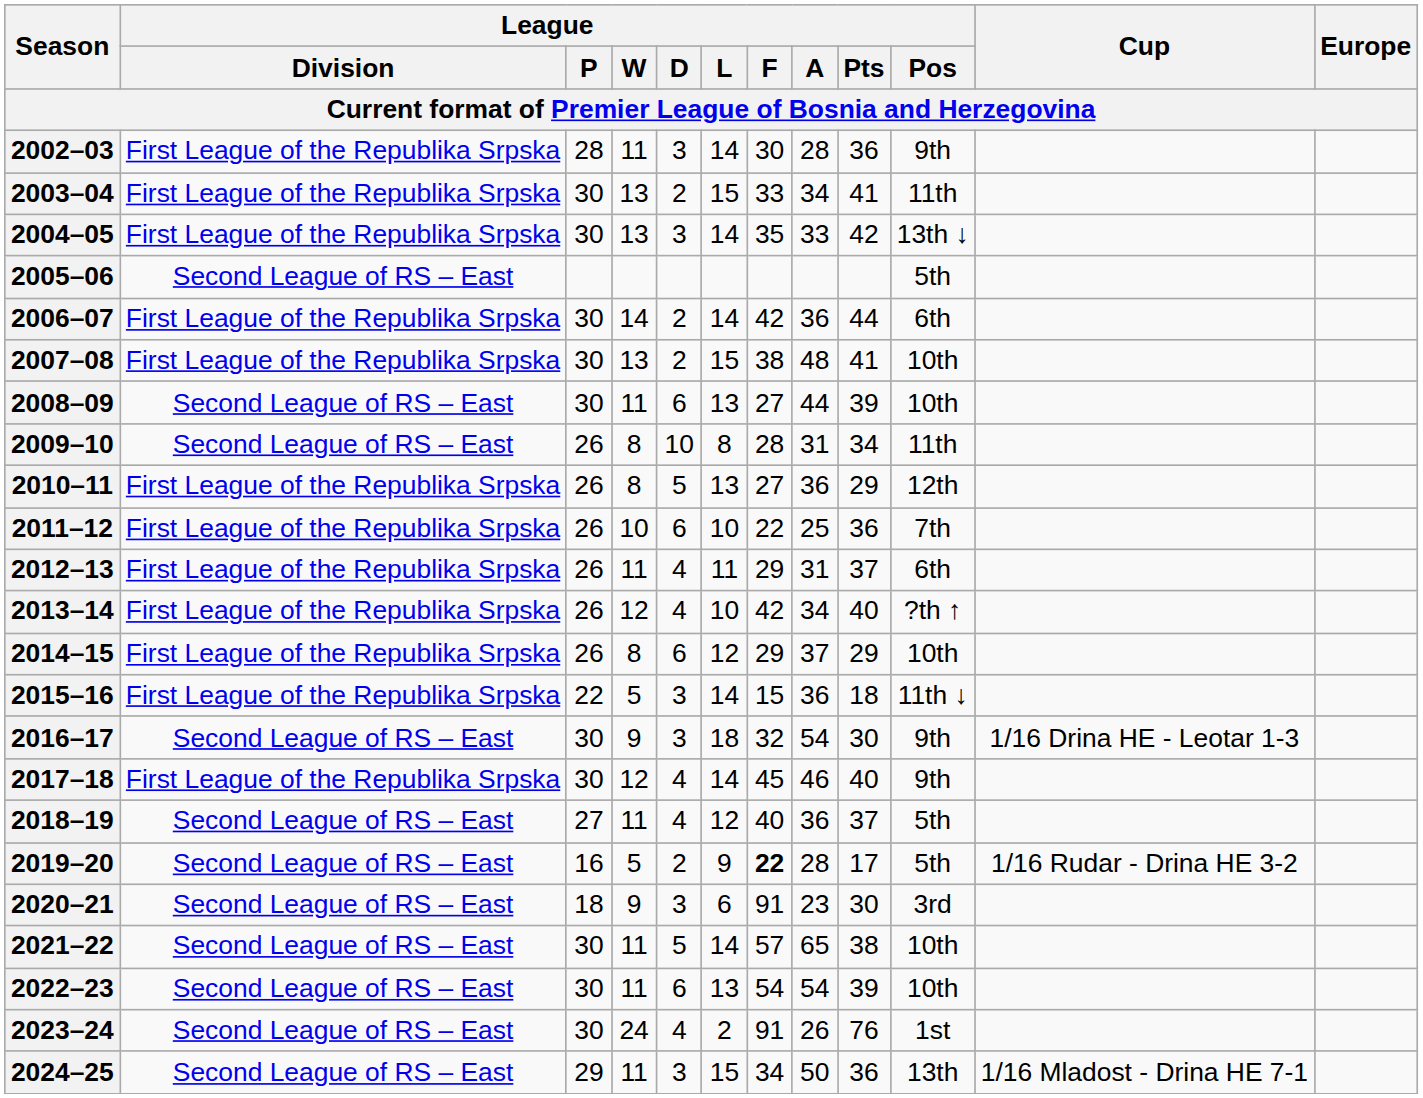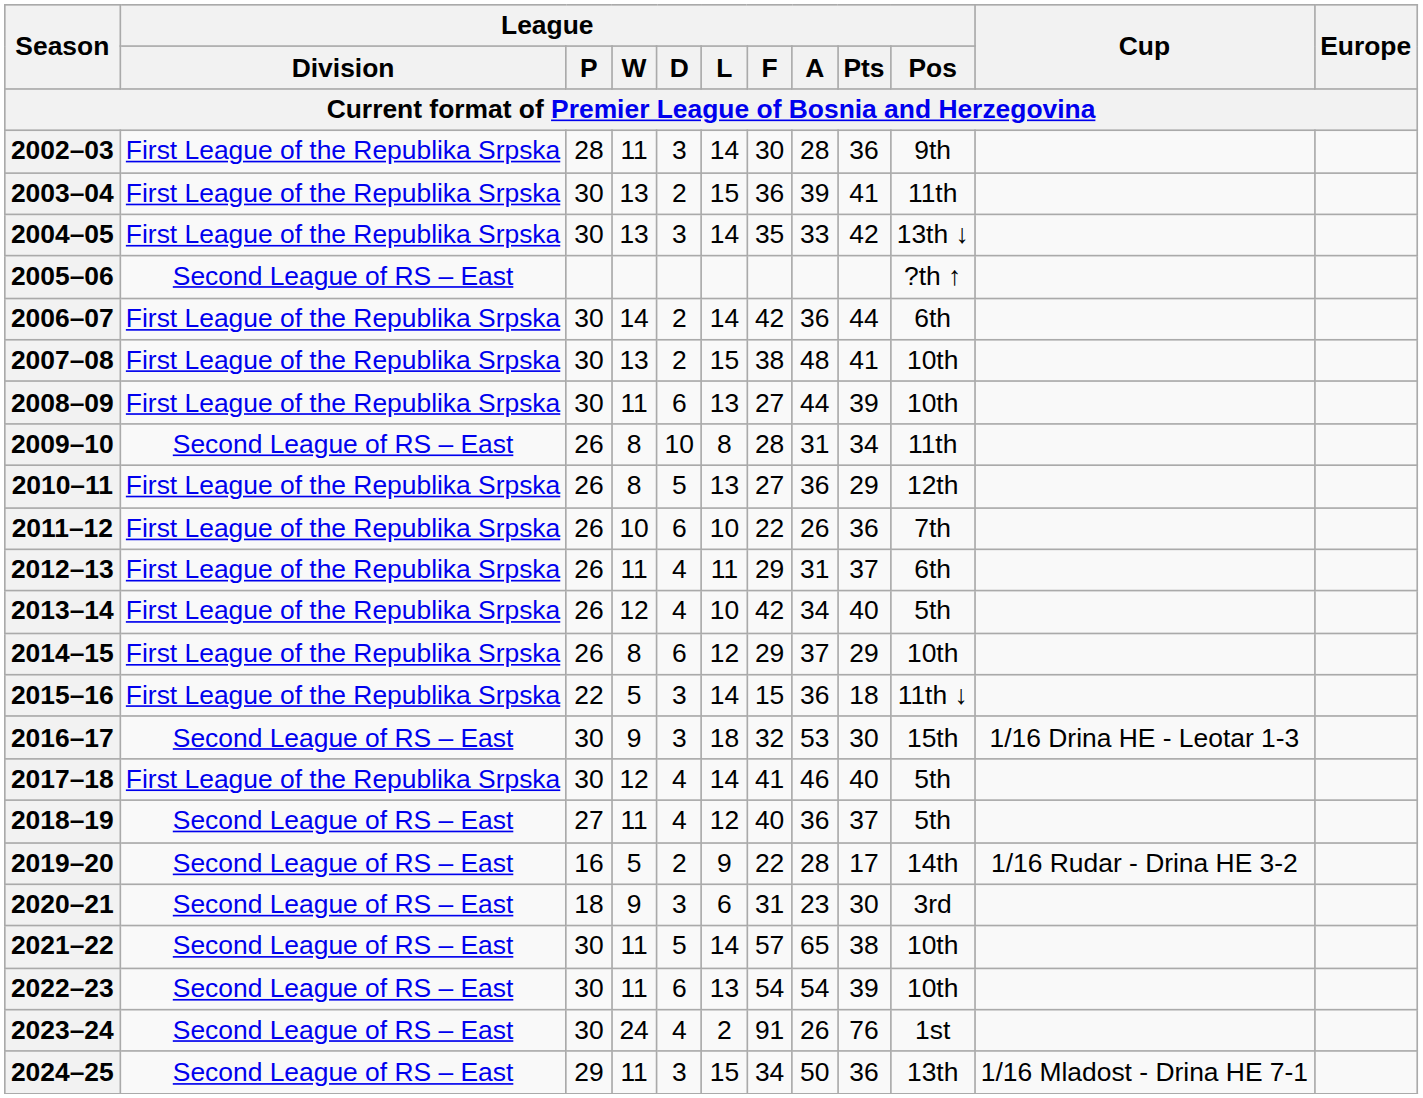2003–04 | League / F: 33 -> 36
2003–04 | League / A: 34 -> 39
2005–06 | League / Pos: 5th -> ?th ↑
2008–09 | League / Division: Second League of RS – East -> First League of the Republika Srpska
2011–12 | League / A: 25 -> 26
2013–14 | League / Pos: ?th ↑ -> 5th
2016–17 | League / A: 54 -> 53
2016–17 | League / Pos: 9th -> 15th
2017–18 | League / F: 45 -> 41
2017–18 | League / Pos: 9th -> 5th
2019–20 | League / F: bold -> normal
2019–20 | League / Pos: 5th -> 14th
2020–21 | League / F: 91 -> 31
